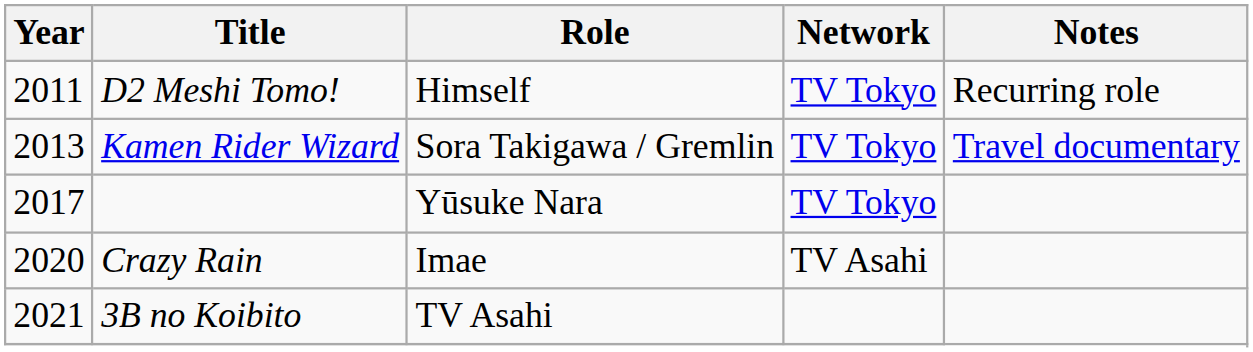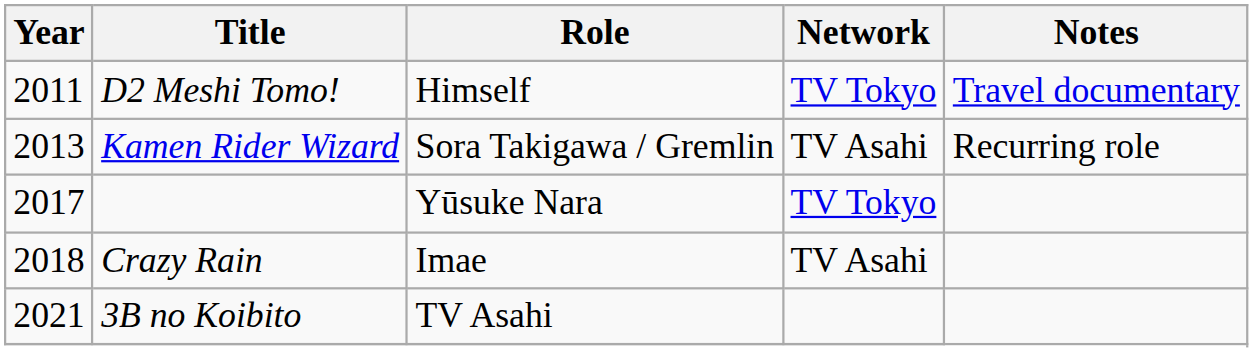D2 Meshi Tomo! | Notes: Recurring role -> Travel documentary
Kamen Rider Wizard | Network: TV Tokyo -> TV Asahi
Kamen Rider Wizard | Notes: Travel documentary -> Recurring role
Crazy Rain | Year: 2020 -> 2018
